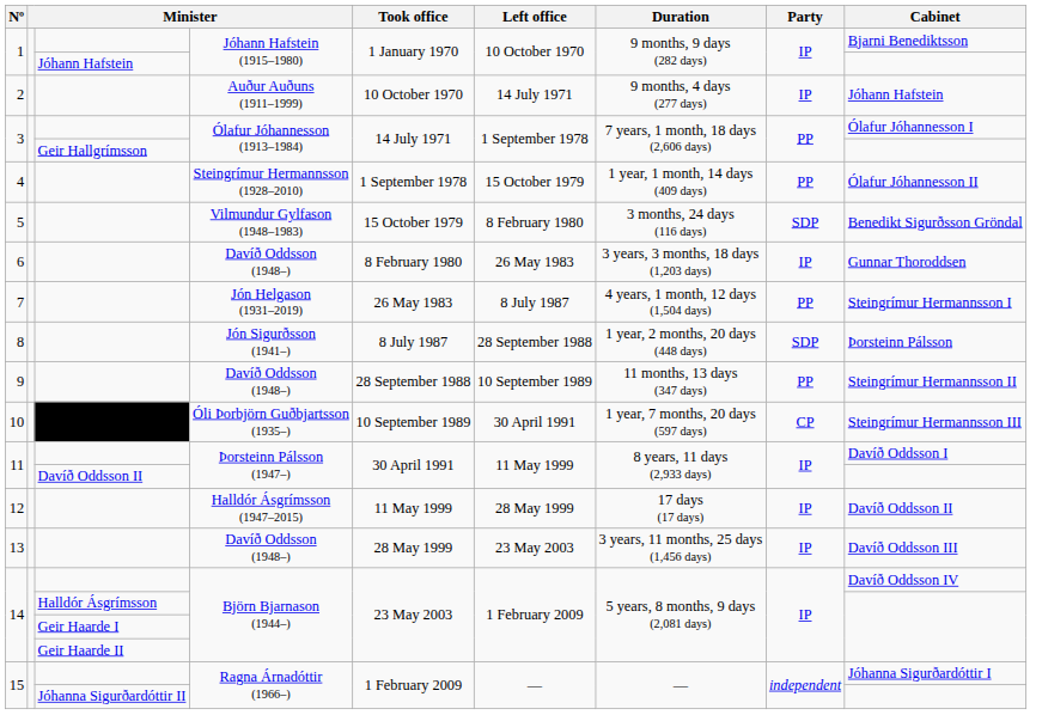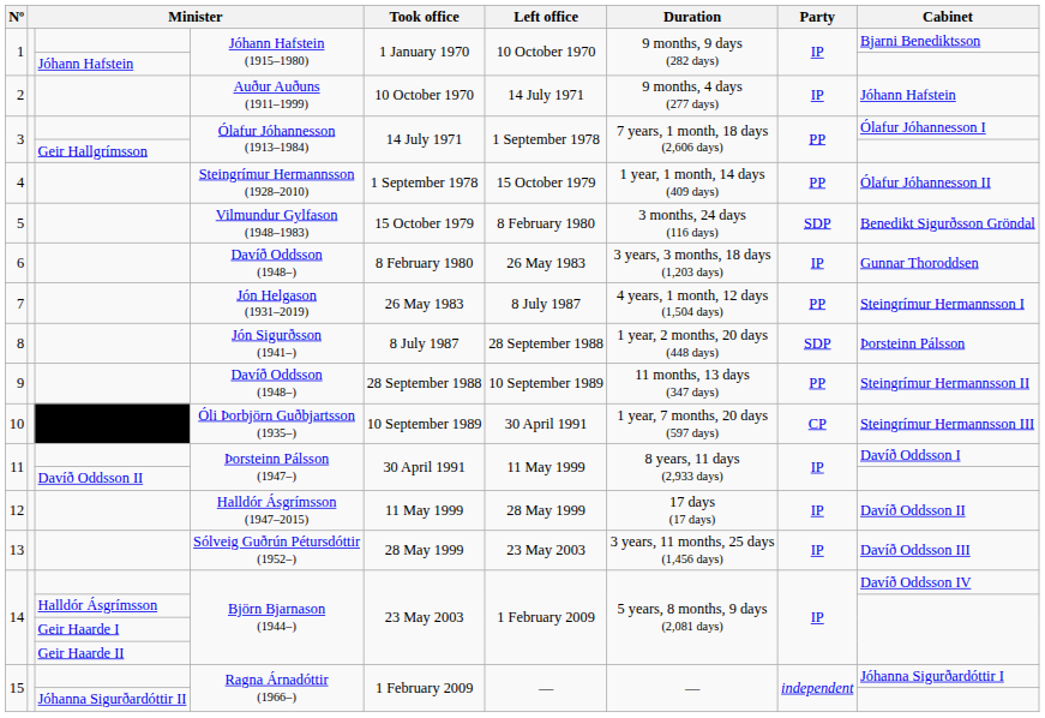13 | column 4: Davíð Oddsson (1948–) -> Sólveig Guðrún Pétursdóttir (1952–)
